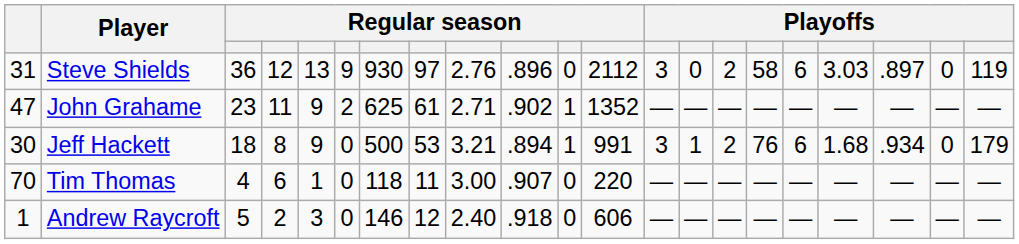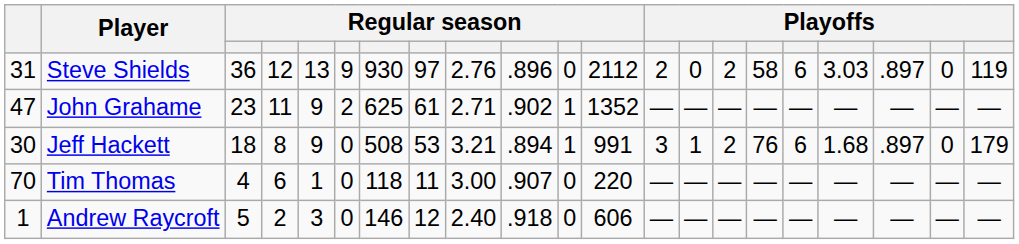Steve Shields | column 13: 3 -> 2
Jeff Hackett | column 7: 500 -> 508
Jeff Hackett | column 19: .934 -> .897
